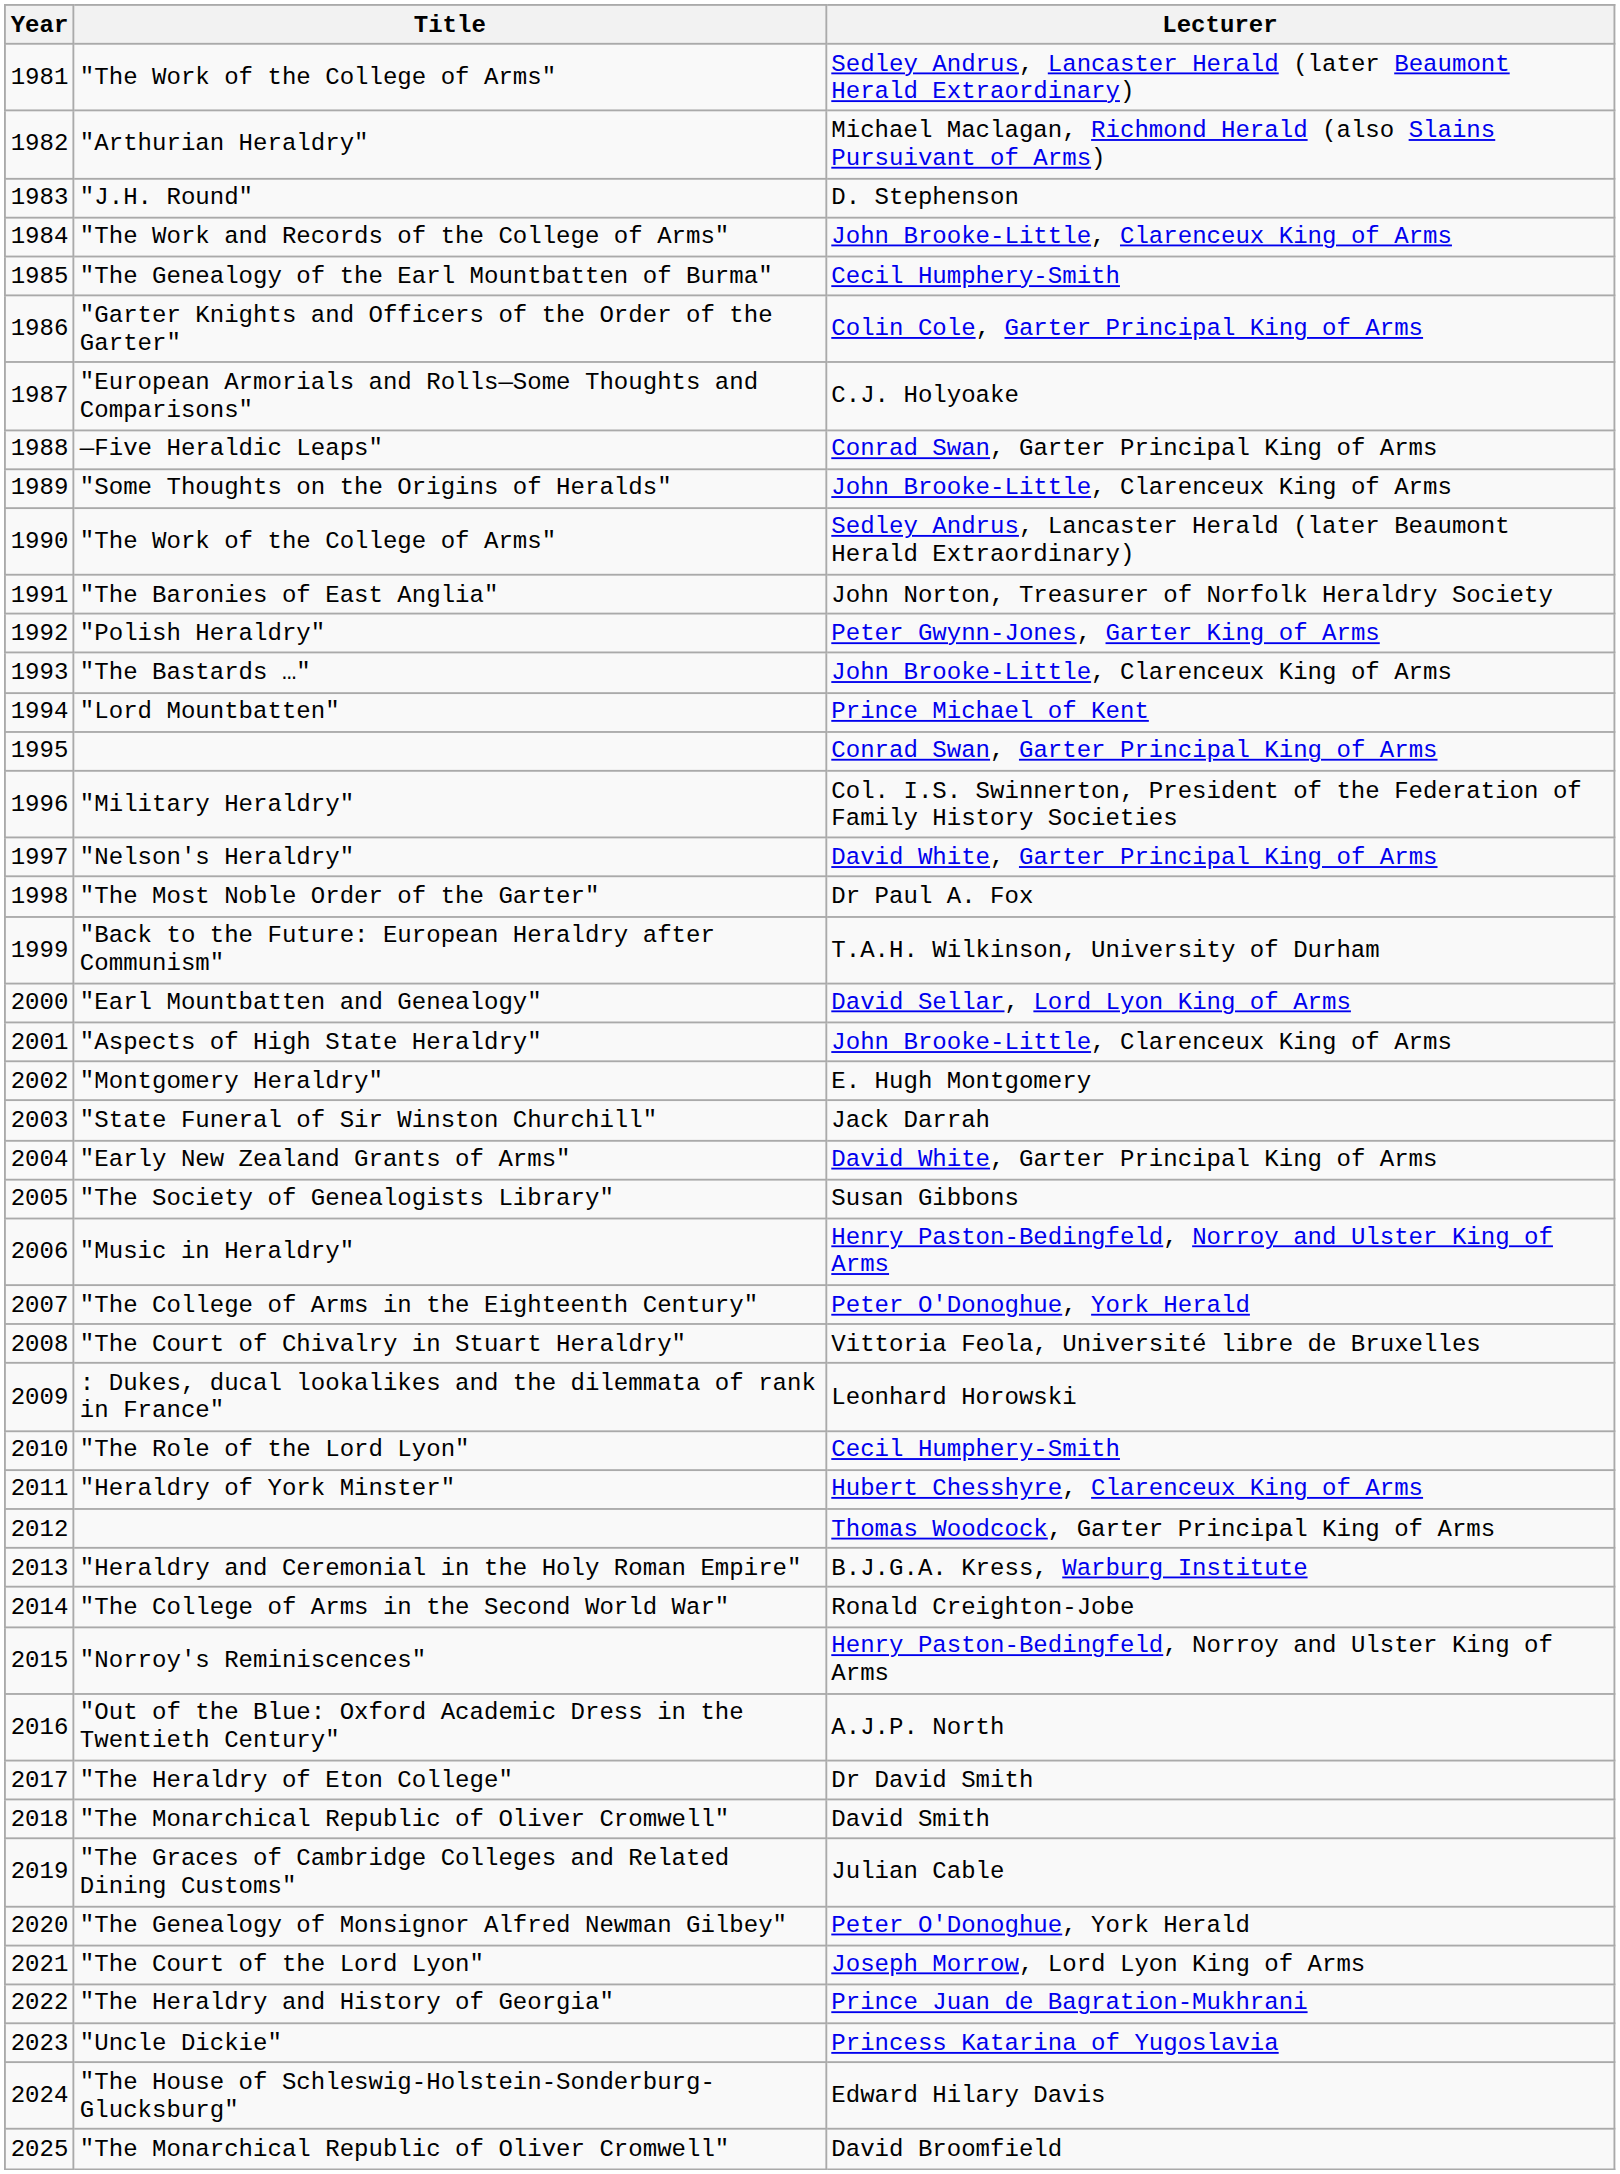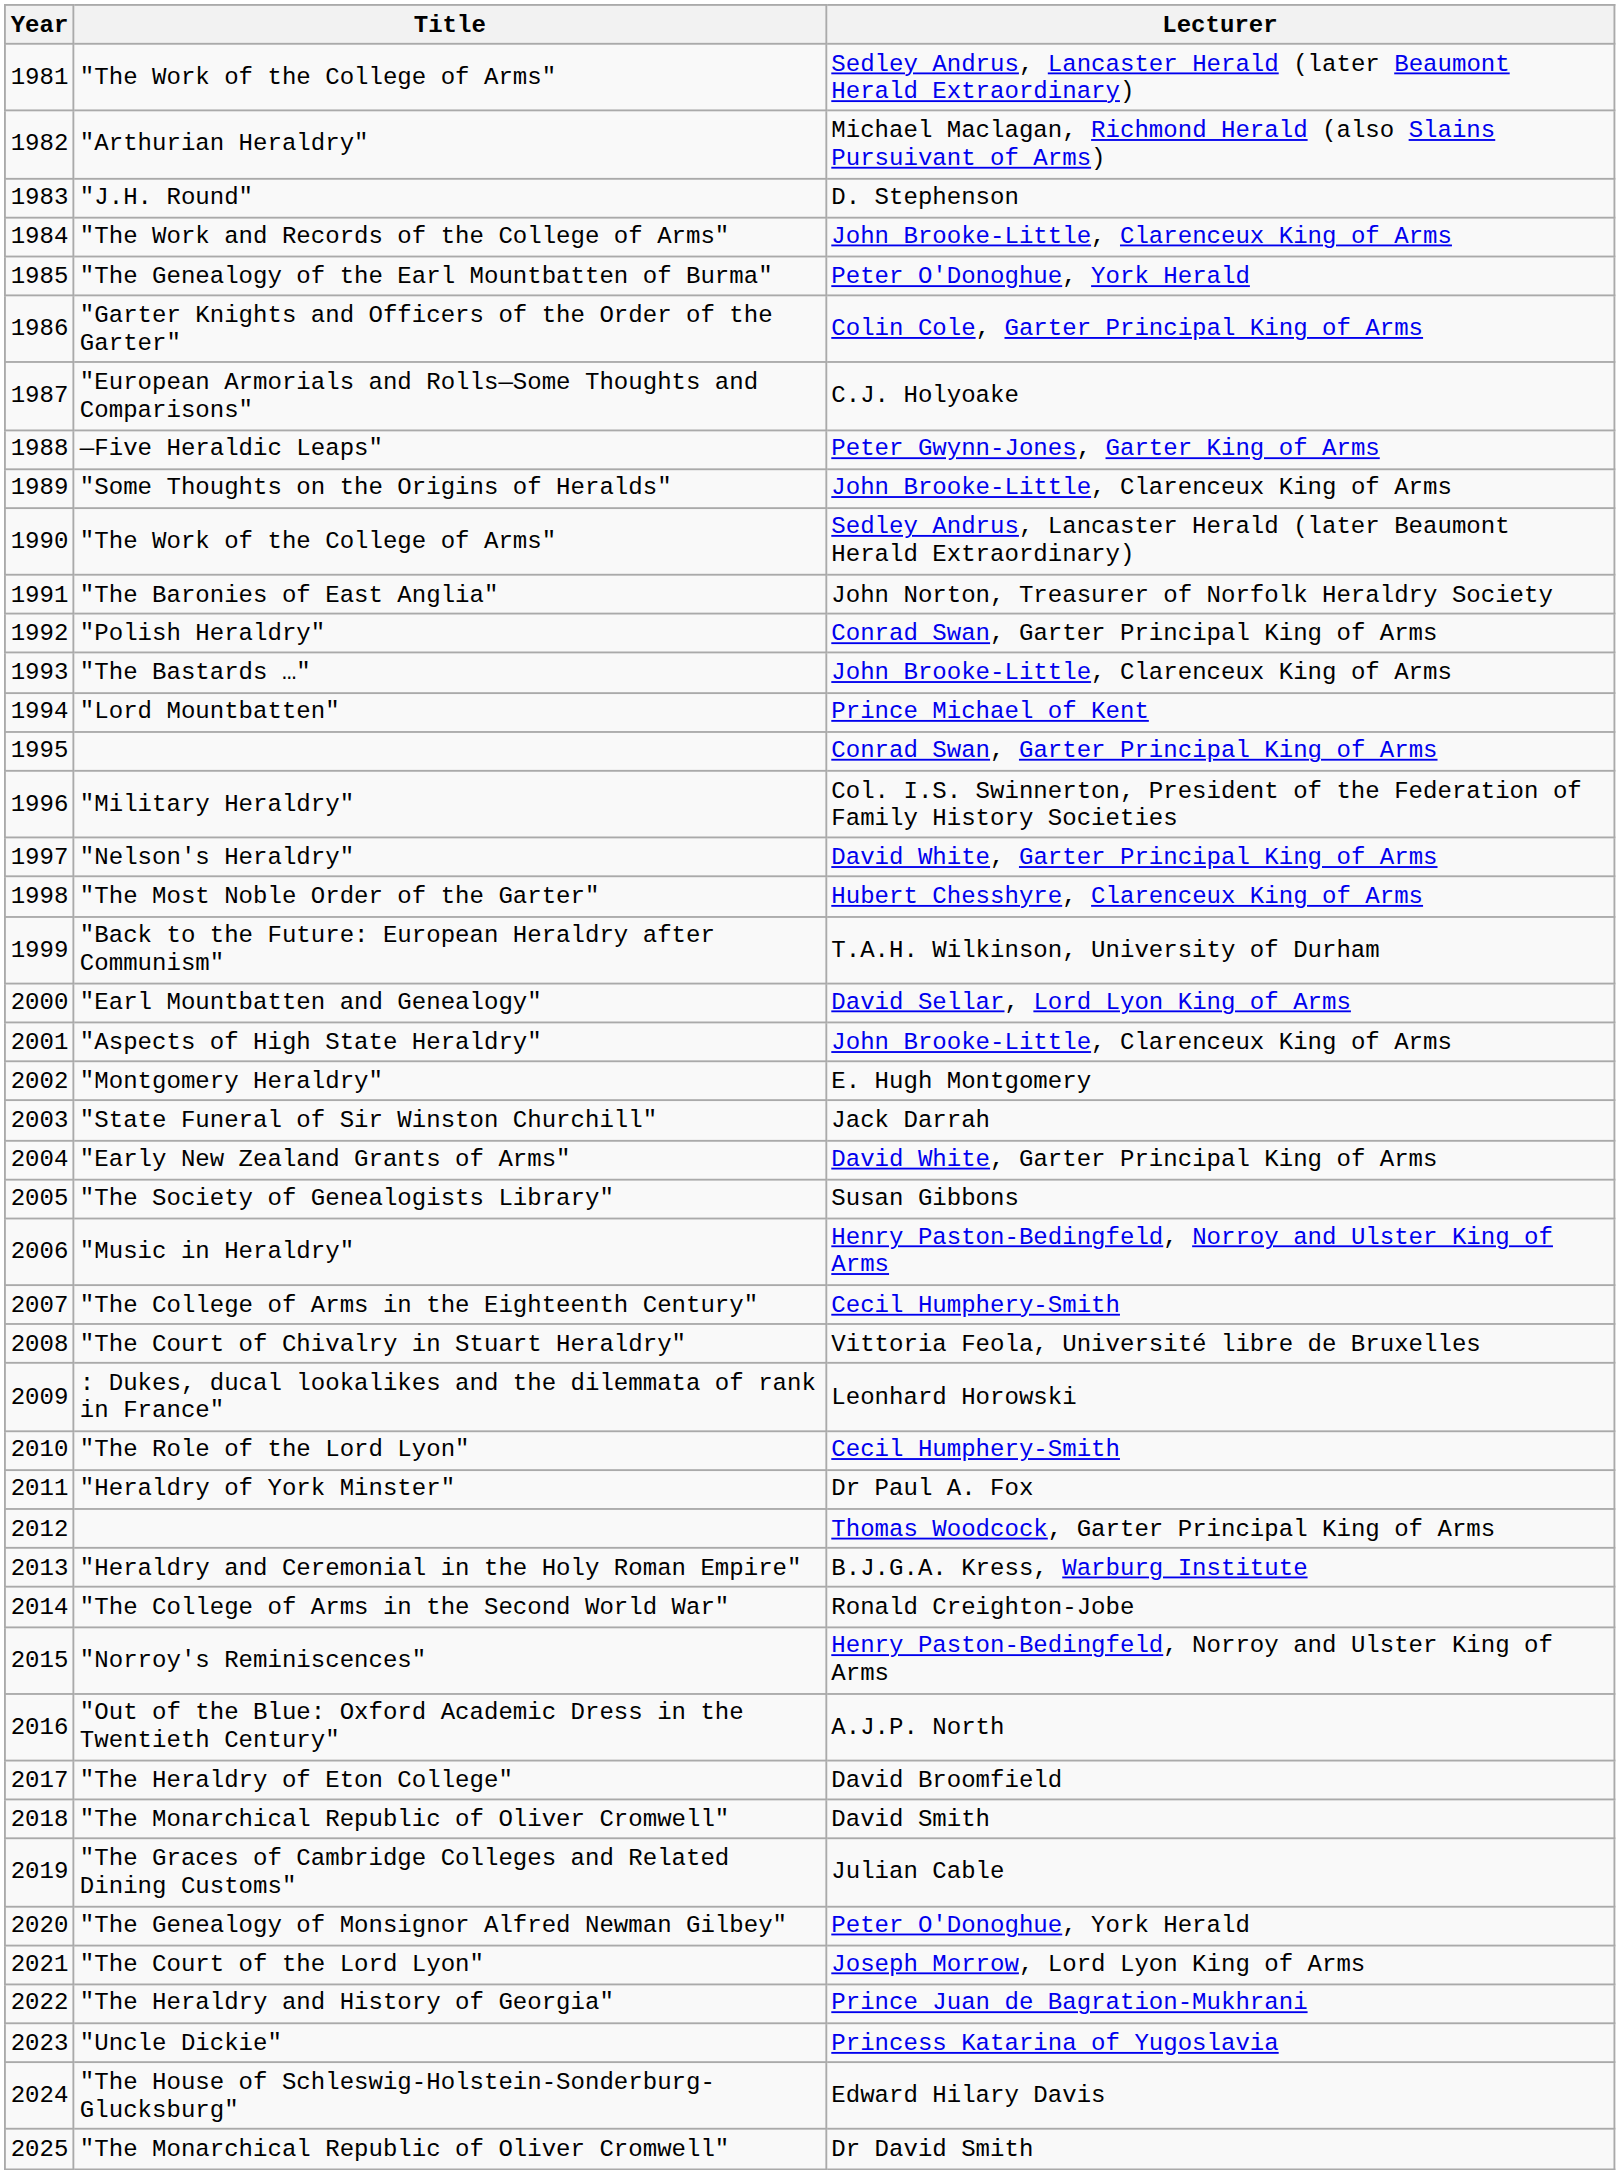"The Genealogy of the Earl Mountbatten of Burma" | Lecturer: Cecil Humphery-Smith -> Peter O'Donoghue, York Herald
—Five Heraldic Leaps" | Lecturer: Conrad Swan, Garter Principal King of Arms -> Peter Gwynn-Jones, Garter King of Arms
"Polish Heraldry" | Lecturer: Peter Gwynn-Jones, Garter King of Arms -> Conrad Swan, Garter Principal King of Arms
"The Most Noble Order of the Garter" | Lecturer: Dr Paul A. Fox -> Hubert Chesshyre, Clarenceux King of Arms
"The College of Arms in the Eighteenth Century" | Lecturer: Peter O'Donoghue, York Herald -> Cecil Humphery-Smith
"Heraldry of York Minster" | Lecturer: Hubert Chesshyre, Clarenceux King of Arms -> Dr Paul A. Fox
"The Heraldry of Eton College" | Lecturer: Dr David Smith -> David Broomfield
2025 / "The Monarchical Republic of Oliver Cromwell" | Lecturer: David Broomfield -> Dr David Smith
